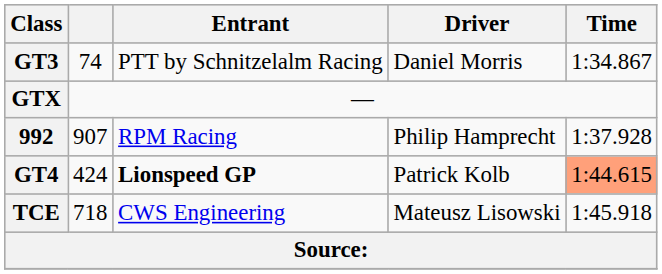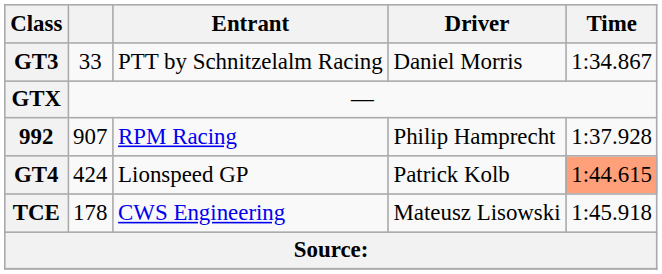GT3 | column 2: 74 -> 33
GT4 | Entrant: bold -> normal
TCE | column 2: 718 -> 178
